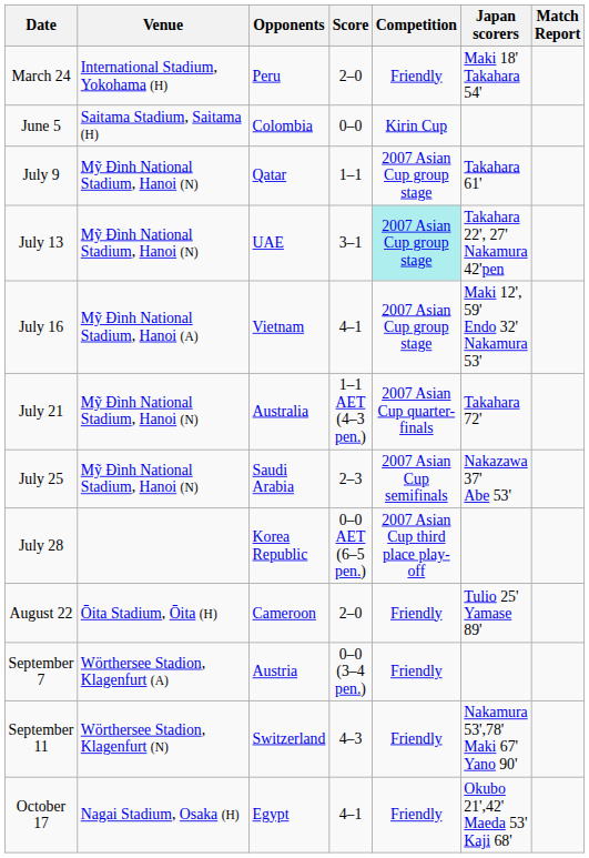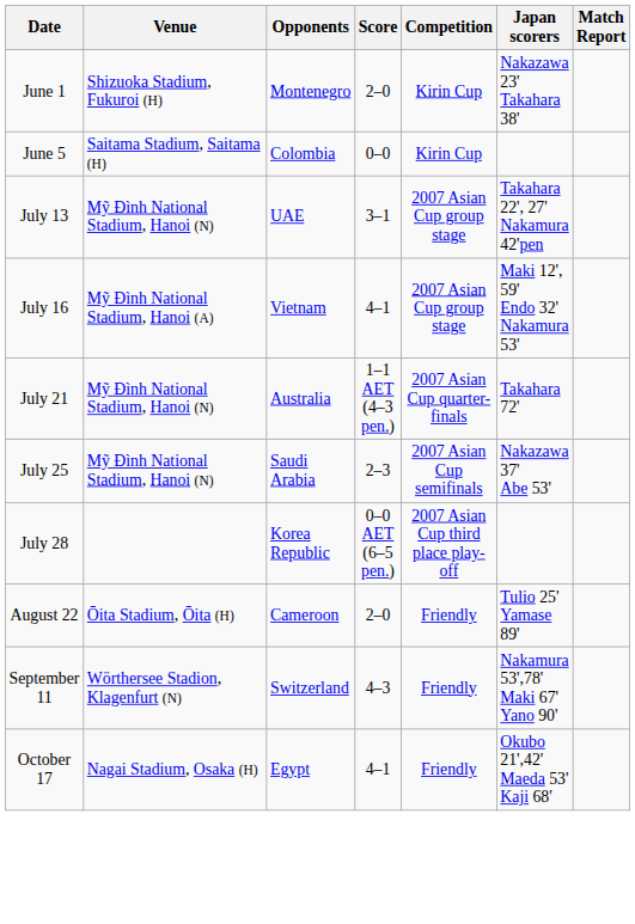- row: March 24 | International Stadium, Yokohama (H) | Peru | 2–0 | Friendly | Maki 18' Takahara 54'
+ row: June 1 | Shizuoka Stadium, Fukuroi (H) | Montenegro | 2–0 | Kirin Cup | Nakazawa 23' Takahara 38'
- row: July 9 | Mỹ Đình National Stadium, Hanoi (N) | Qatar | 1–1 | 2007 Asian Cup group stage | Takahara 61'
July 13 | Competition: paleturquoise background -> no background
- row: September 7 | Wörthersee Stadion, Klagenfurt (A) | Austria | 0–0 (3–4 pen.) | Friendly
